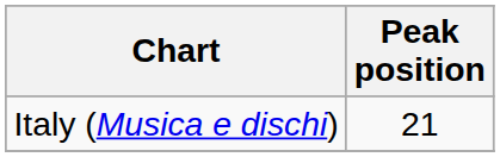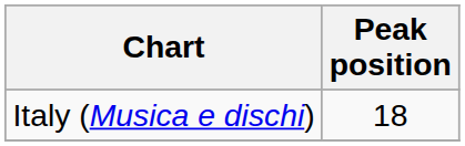Italy (Musica e dischi) | Peak position: 21 -> 18
